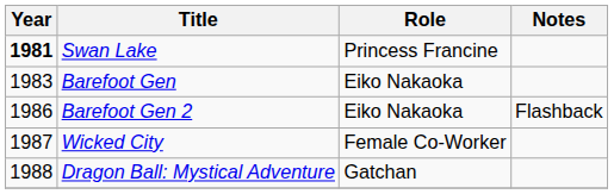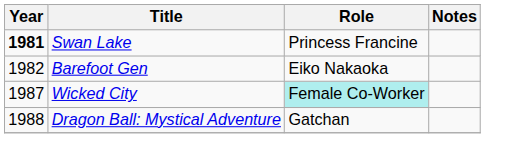Barefoot Gen | Year: 1983 -> 1982
- row: 1986 | Barefoot Gen 2 | Eiko Nakaoka | Flashback
Wicked City | Role: no background -> paleturquoise background
